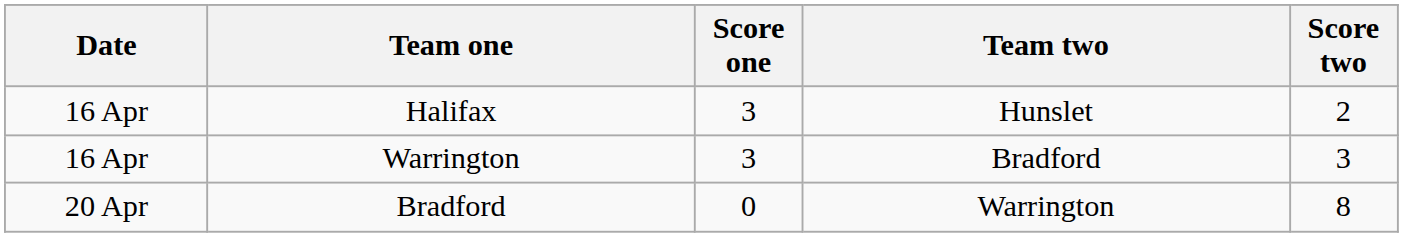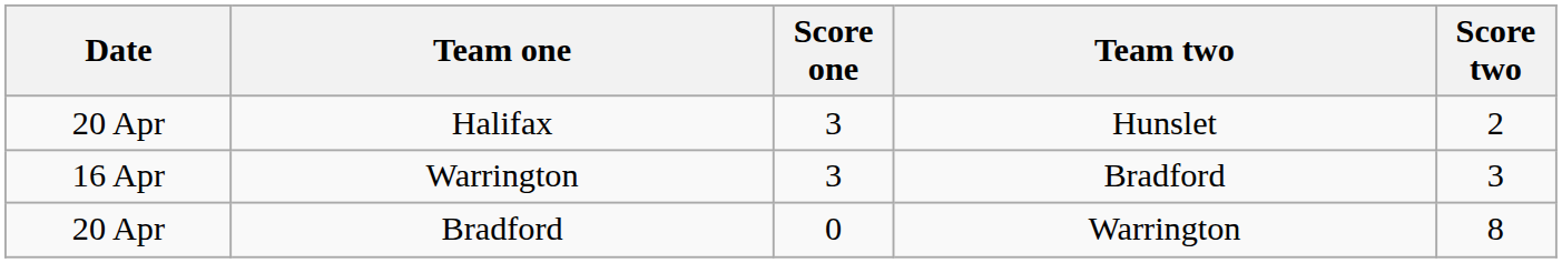Halifax | Date: 16 Apr -> 20 Apr
